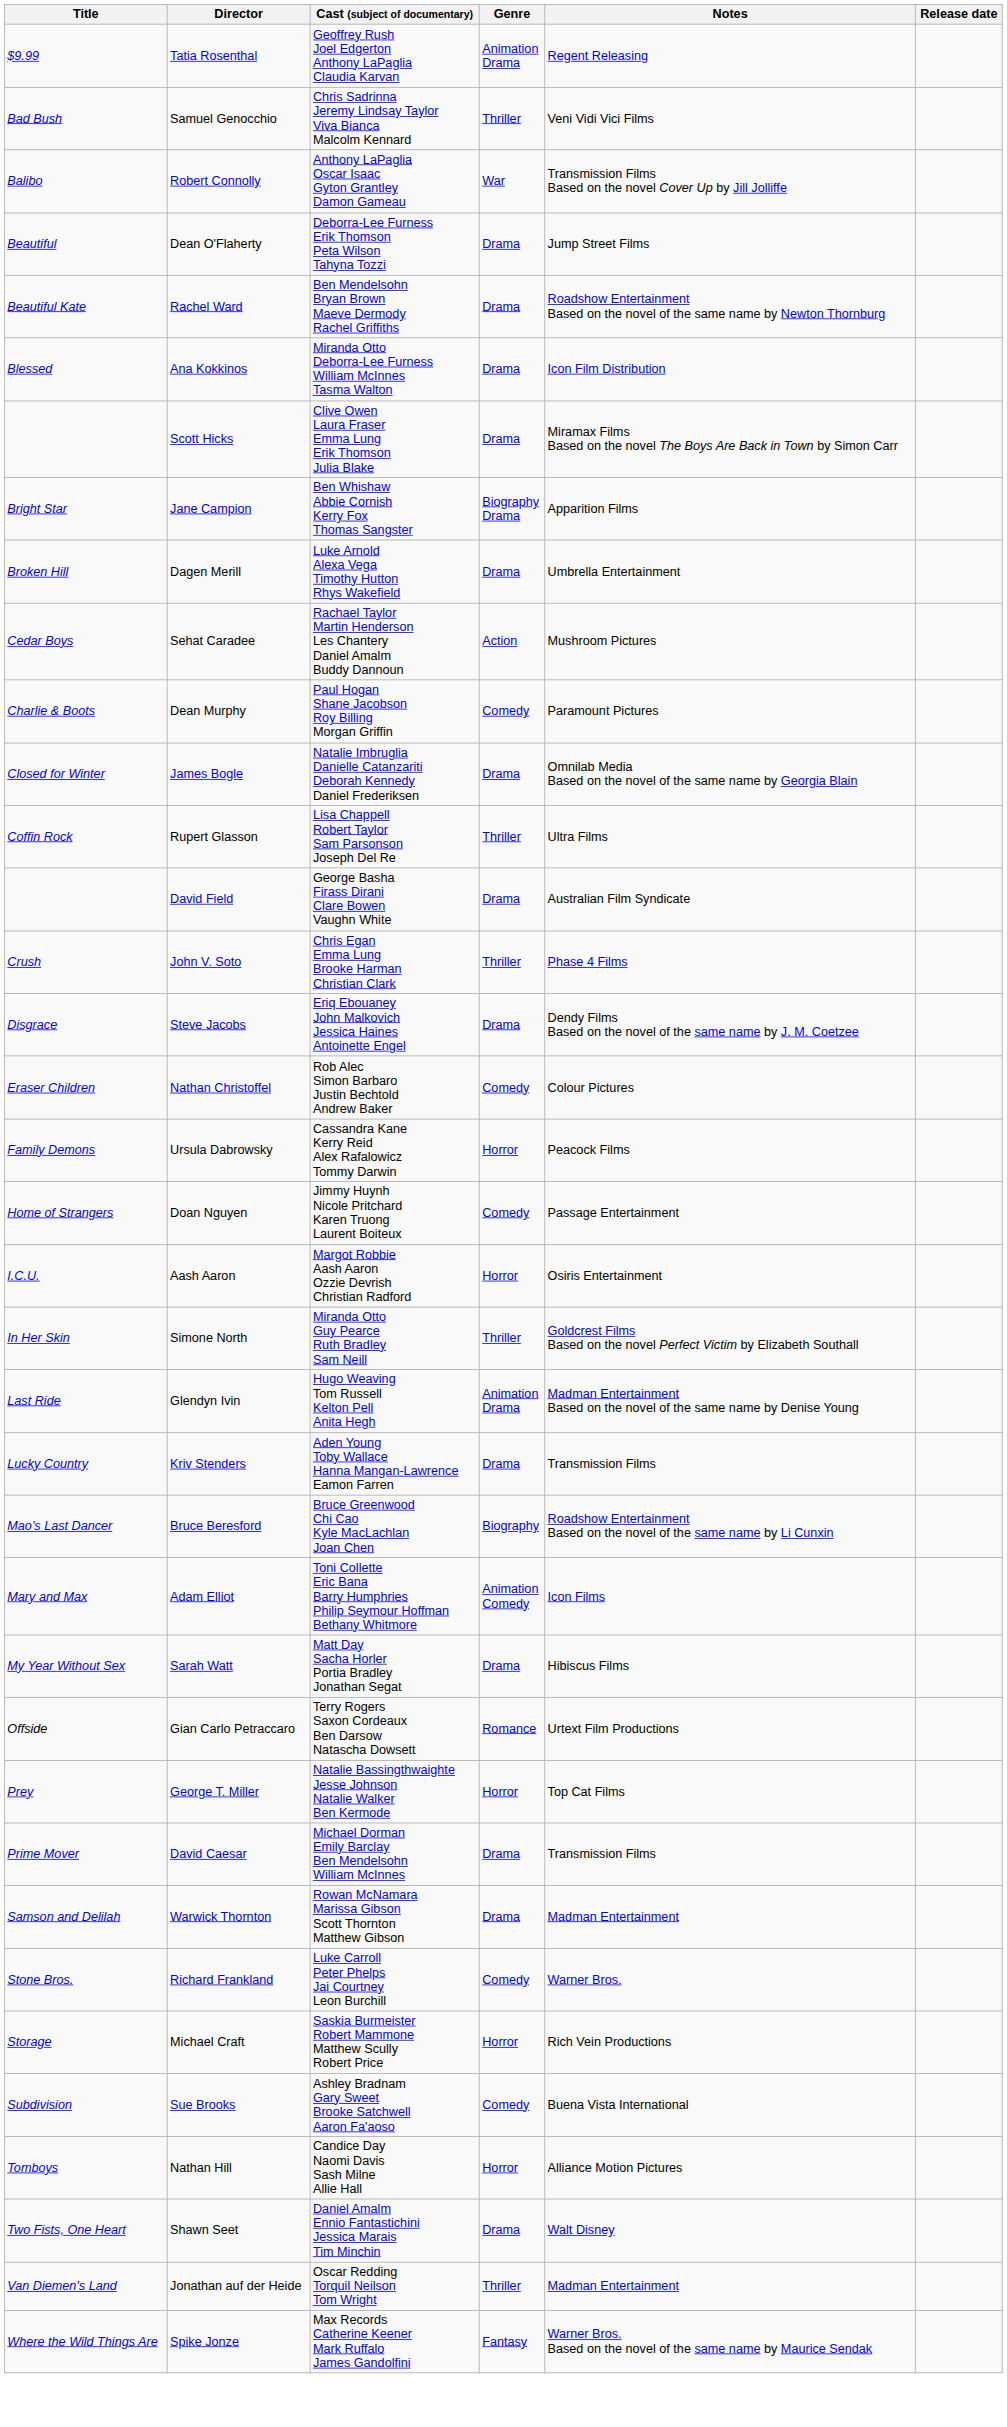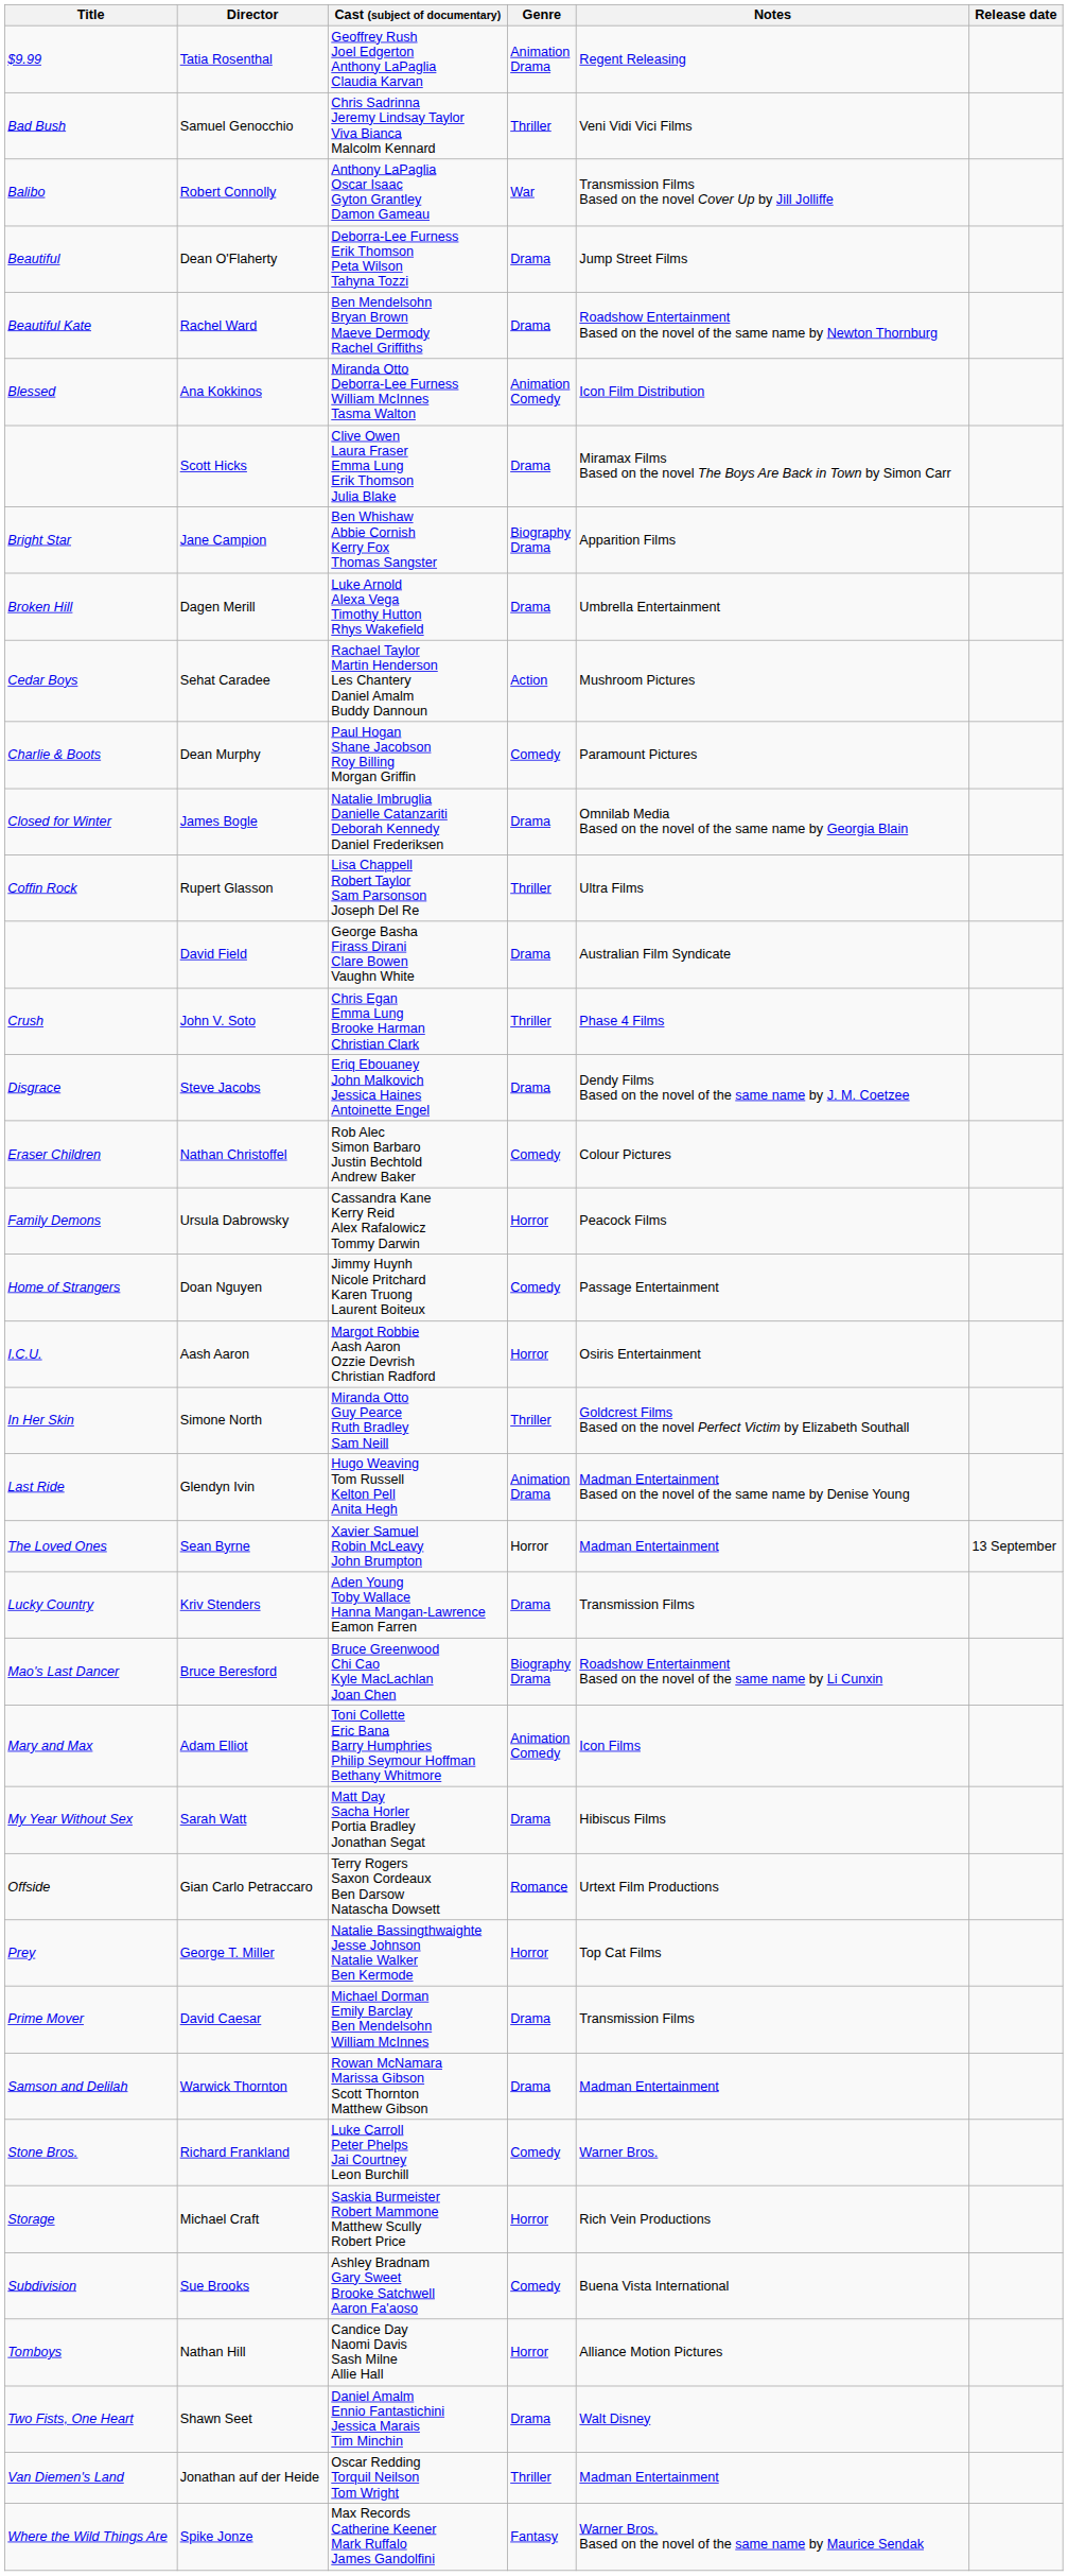Ana Kokkinos | Genre: Drama -> Animation Comedy
+ row: The Loved Ones | Sean Byrne | Xavier Samuel Robin McLeavy John Brumpton | Horror | Madman Entertainment | 13 September
Bruce Beresford | Genre: Biography -> Biography Drama
